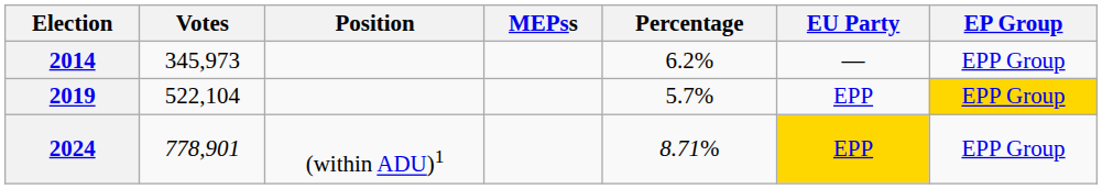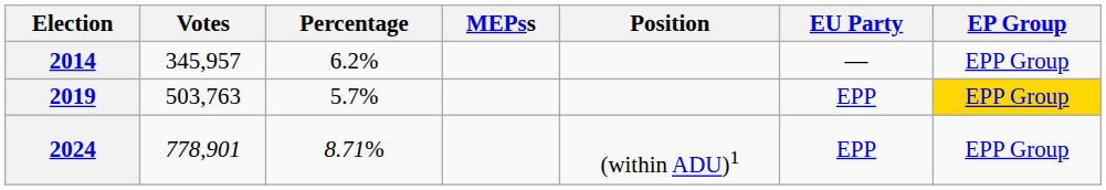columns swapped: Percentage <-> Position
2014 | Votes: 345,973 -> 345,957
2019 | Votes: 522,104 -> 503,763
2024 | EU Party: gold background -> no background
